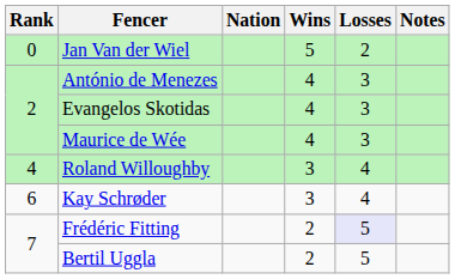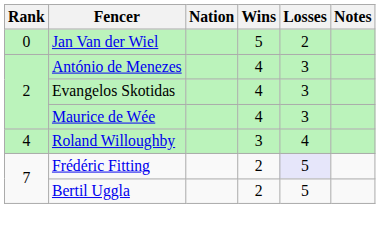- row: 6 | Kay Schrøder | 3 | 4
